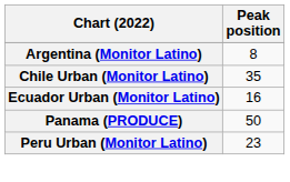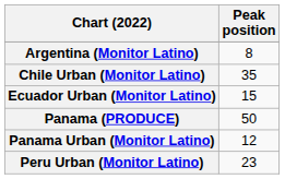Ecuador Urban (Monitor Latino) | Peak position: 16 -> 15
+ row: Panama Urban (Monitor Latino) | 12
